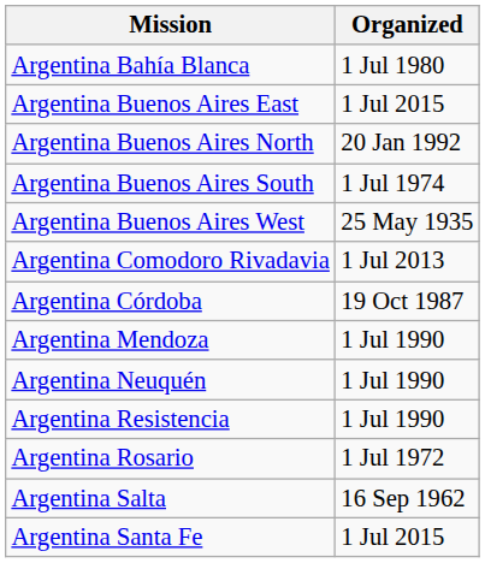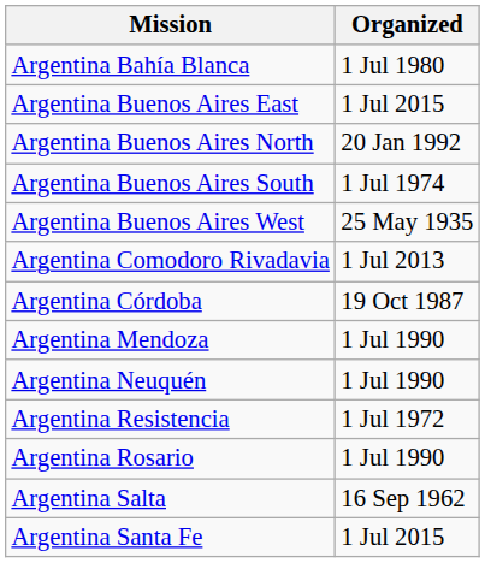Argentina Resistencia | Organized: 1 Jul 1990 -> 1 Jul 1972
Argentina Rosario | Organized: 1 Jul 1972 -> 1 Jul 1990
